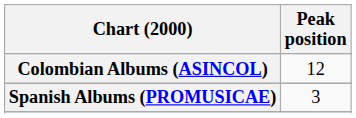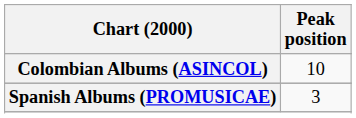Colombian Albums (ASINCOL) | Peak position: 12 -> 10
